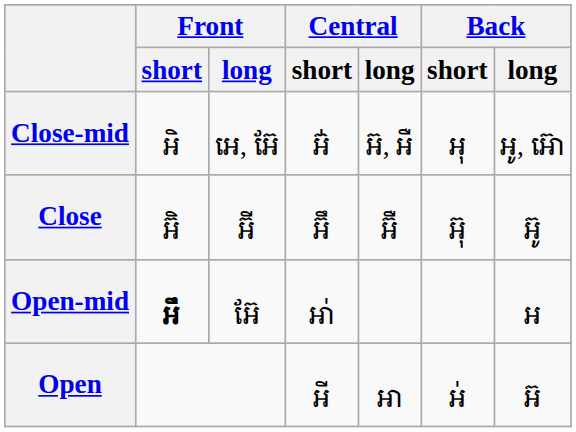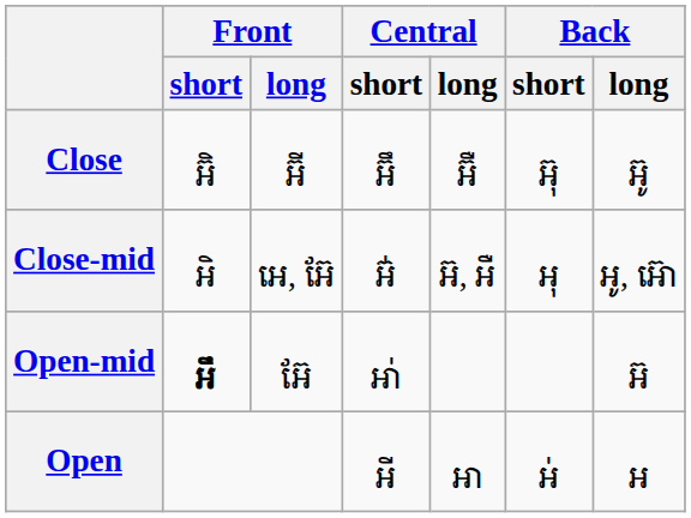rows swapped: Close <-> Close-mid
Open-mid | Back / long: អ -> អ៊
Open | Back / long: អ៊ -> អ
